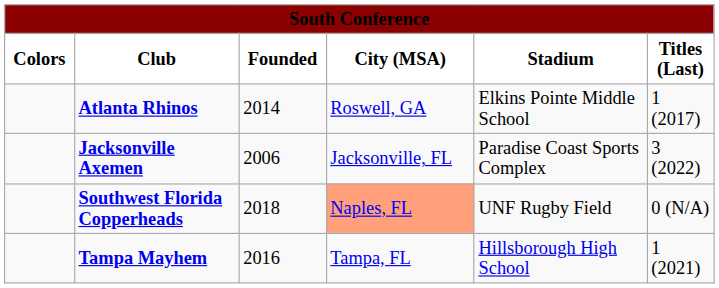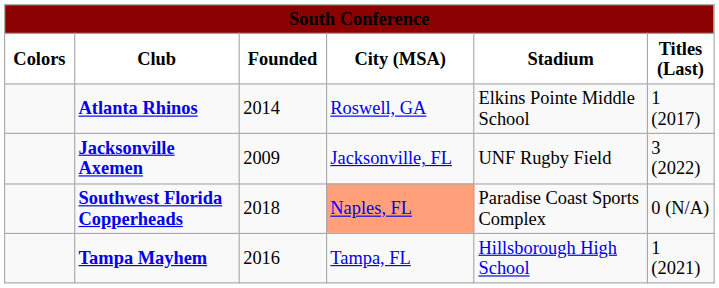Jacksonville Axemen | Founded: 2006 -> 2009
Jacksonville Axemen | Stadium: Paradise Coast Sports Complex -> UNF Rugby Field
Southwest Florida Copperheads | Stadium: UNF Rugby Field -> Paradise Coast Sports Complex
